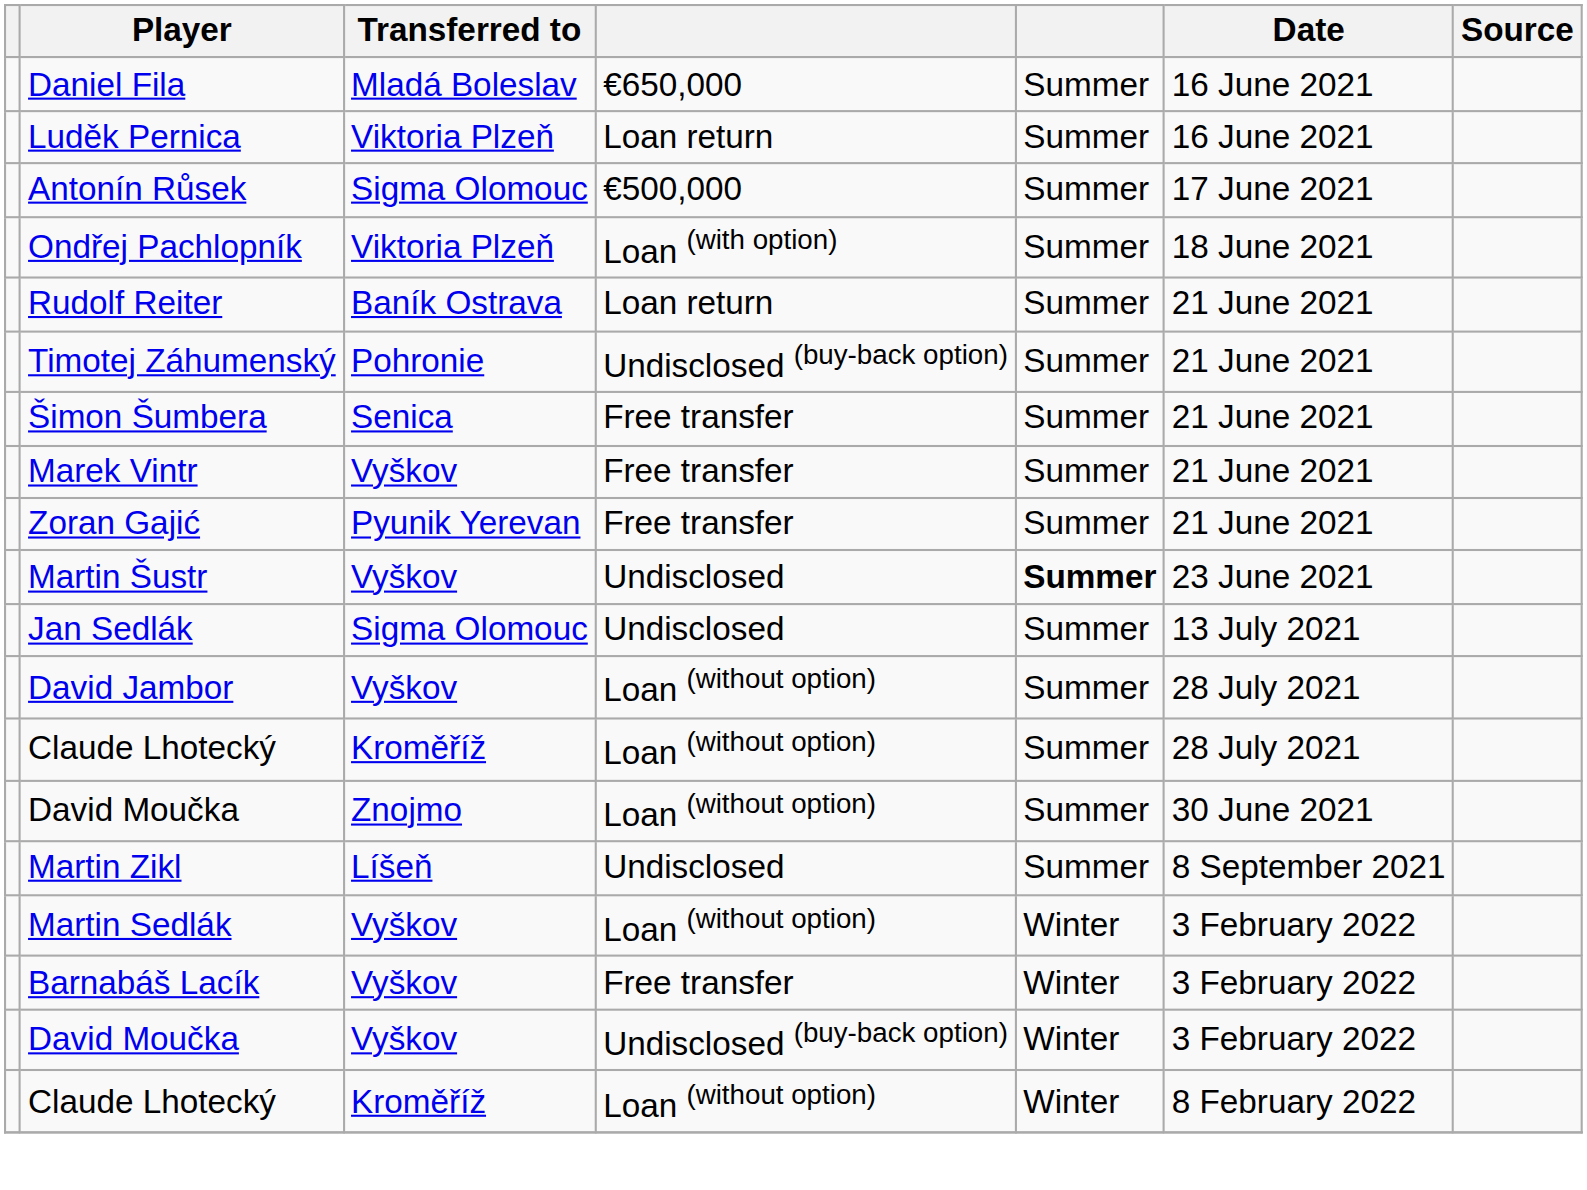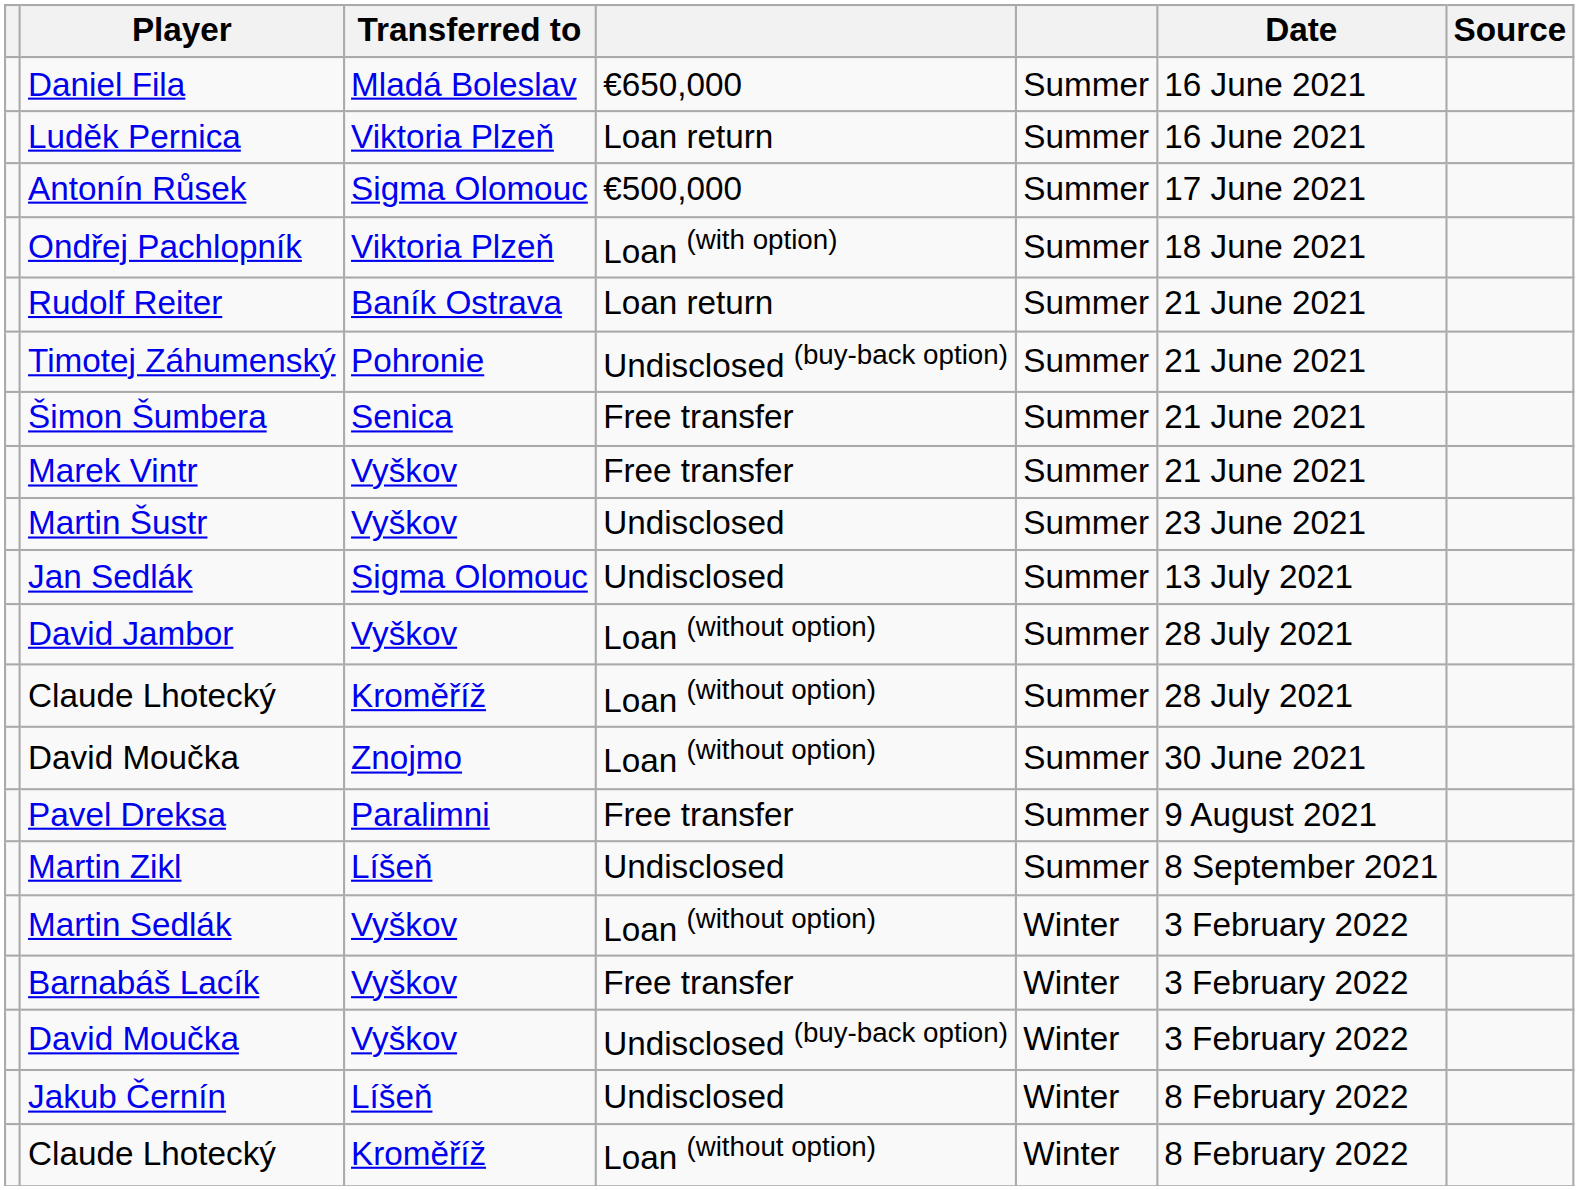- row: Zoran Gajić | Pyunik Yerevan | Free transfer | Summer | 21 June 2021
Martin Šustr | column 5: bold -> normal
+ row: Pavel Dreksa | Paralimni | Free transfer | Summer | 9 August 2021
+ row: Jakub Černín | Líšeň | Undisclosed | Winter | 8 February 2022
